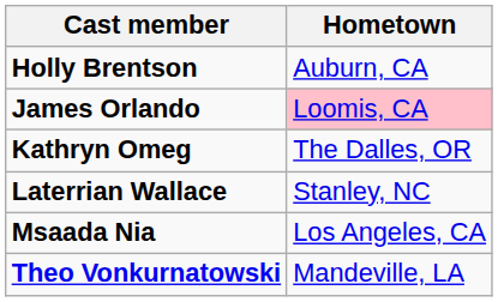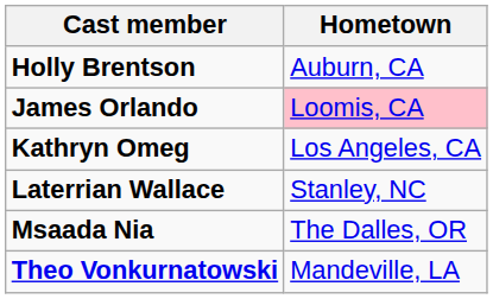Kathryn Omeg | Hometown: The Dalles, OR -> Los Angeles, CA
Msaada Nia | Hometown: Los Angeles, CA -> The Dalles, OR
